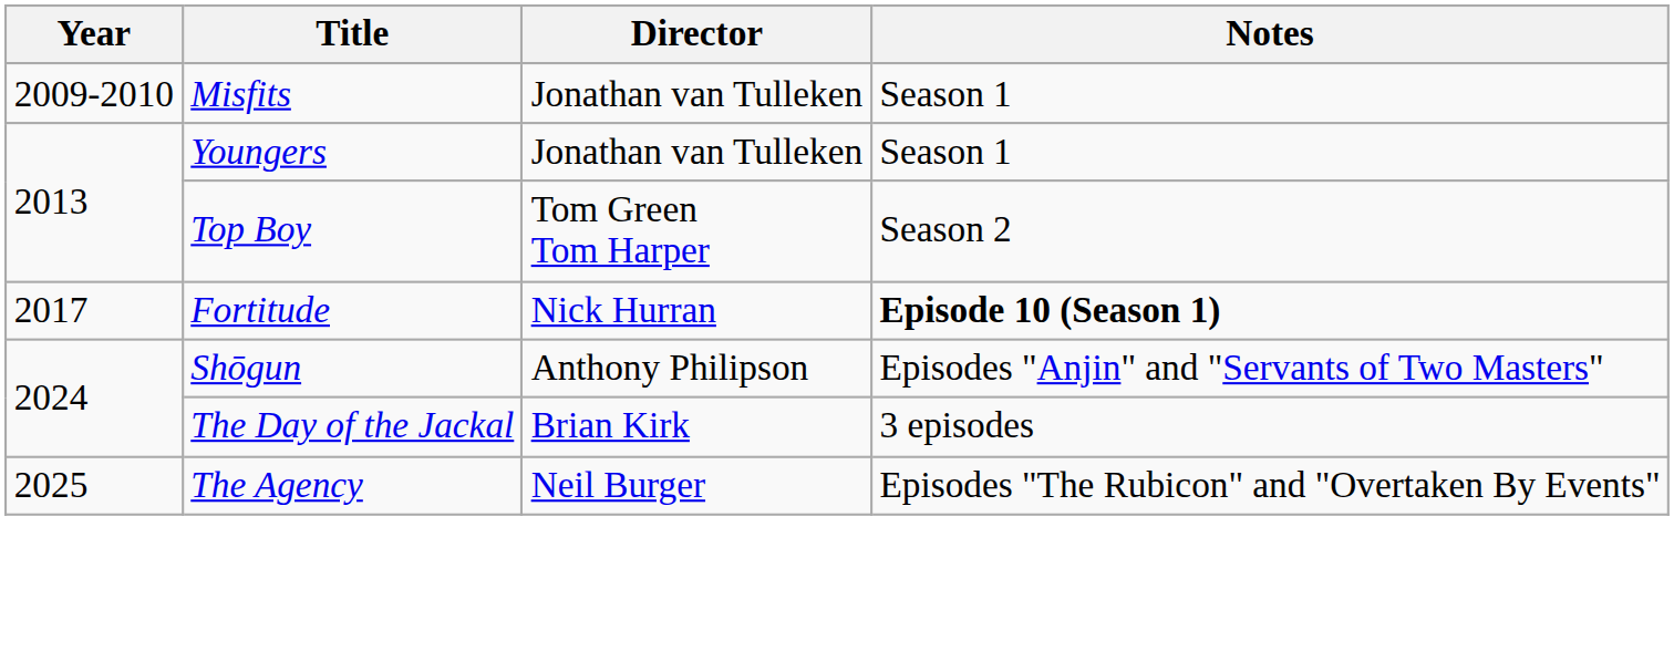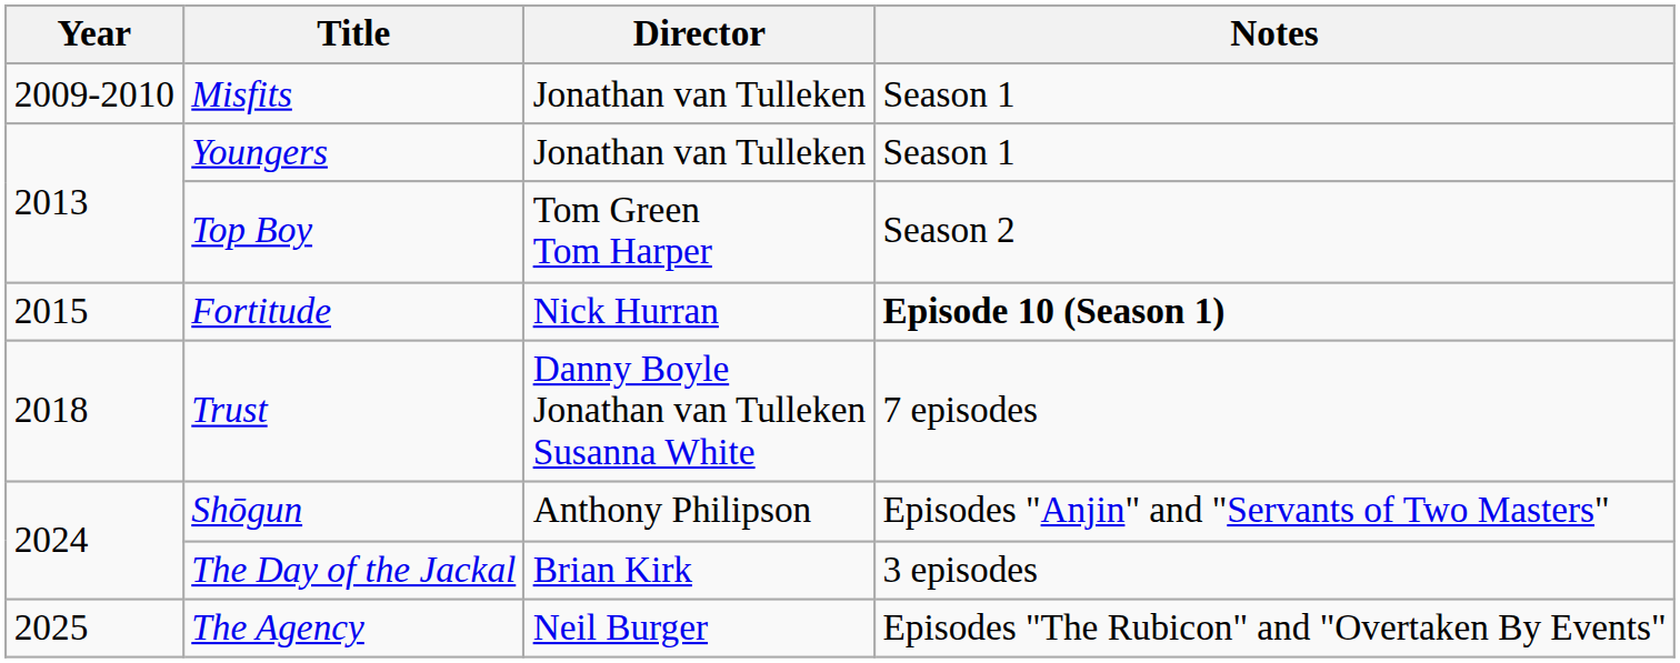Fortitude | Year: 2017 -> 2015
+ row: 2018 | Trust | Danny Boyle Jonathan van Tulleken Susanna White | 7 episodes
